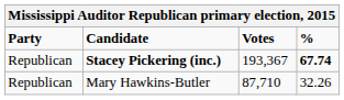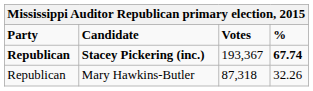Stacey Pickering (inc.) | Party: normal -> bold
Mary Hawkins-Butler | Votes: 87,710 -> 87,318
